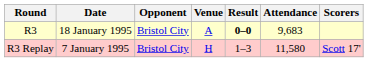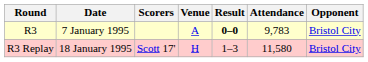columns swapped: Opponent <-> Scorers
R3 | Date: 18 January 1995 -> 7 January 1995
R3 | Attendance: 9,683 -> 9,783
R3 Replay | Date: 7 January 1995 -> 18 January 1995
